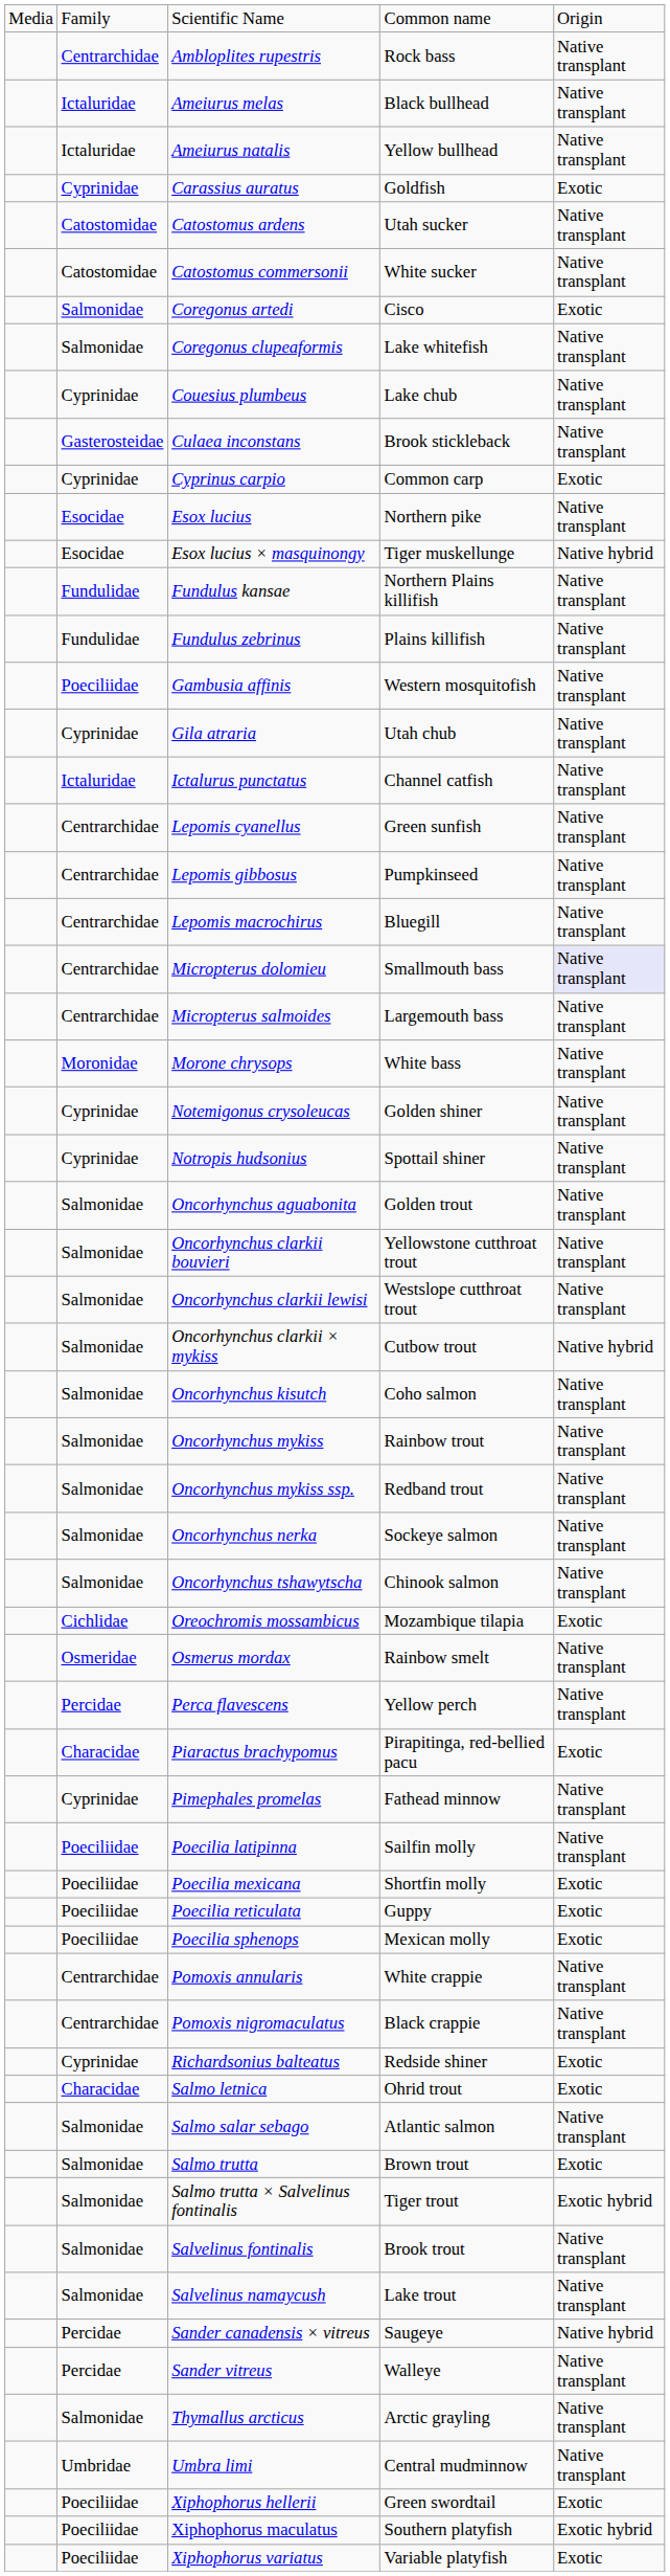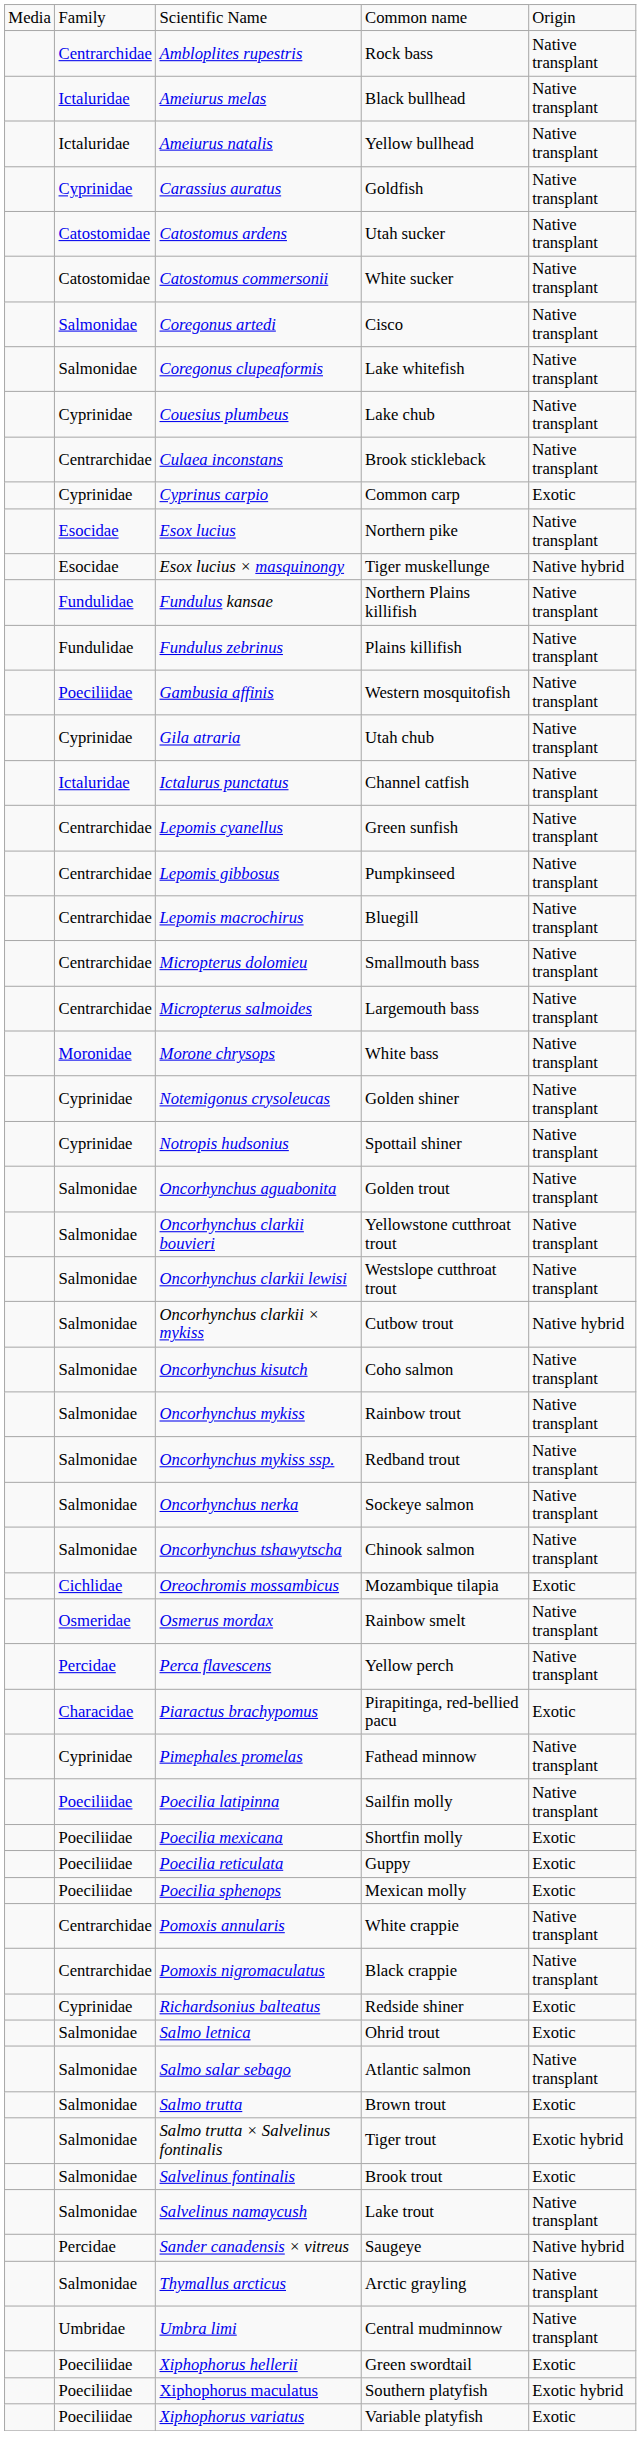Carassius auratus | column 5: Exotic -> Native transplant
Coregonus artedi | column 5: Exotic -> Native transplant
Culaea inconstans | column 2: Gasterosteidae -> Centrarchidae
Micropterus dolomieu | column 5: lavender background -> no background
Salmo letnica | column 2: Characidae -> Salmonidae
Salvelinus fontinalis | column 5: Native transplant -> Exotic
- row: Percidae | Sander vitreus | Walleye | Native transplant
